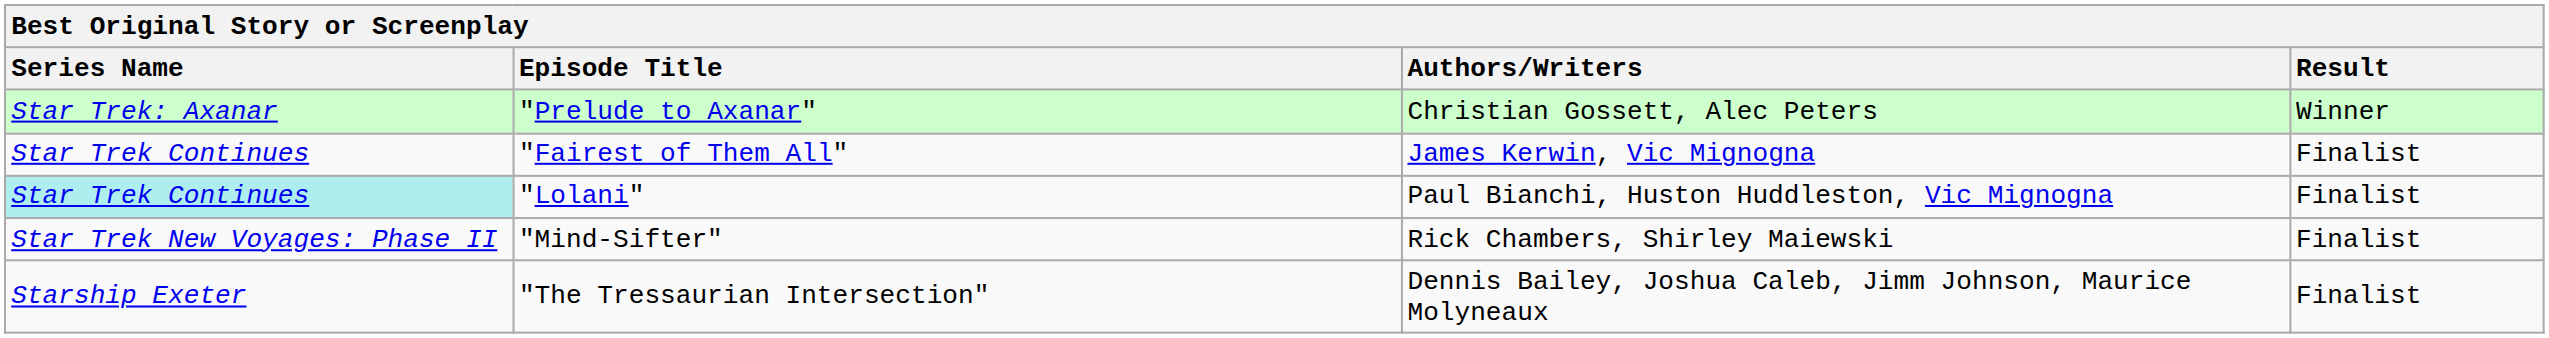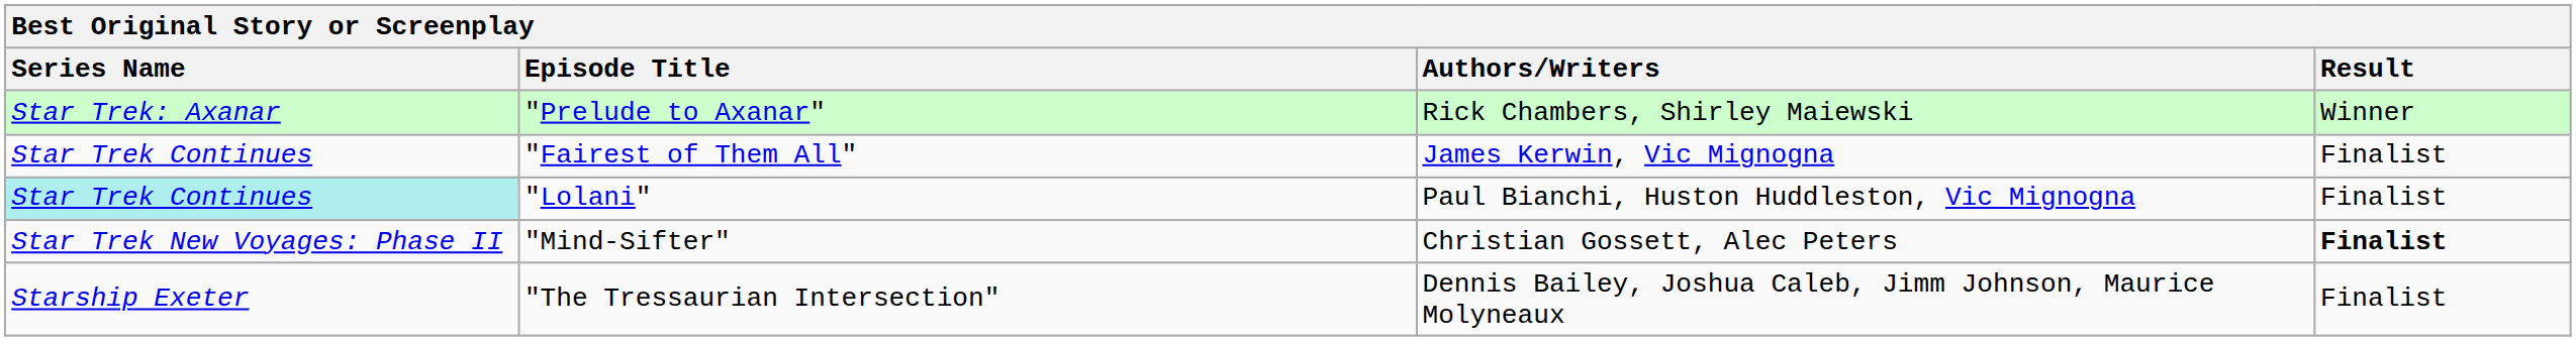"Prelude to Axanar" | Authors/Writers: Christian Gossett, Alec Peters -> Rick Chambers, Shirley Maiewski
"Mind-Sifter" | Authors/Writers: Rick Chambers, Shirley Maiewski -> Christian Gossett, Alec Peters
"Mind-Sifter" | Result: normal -> bold
